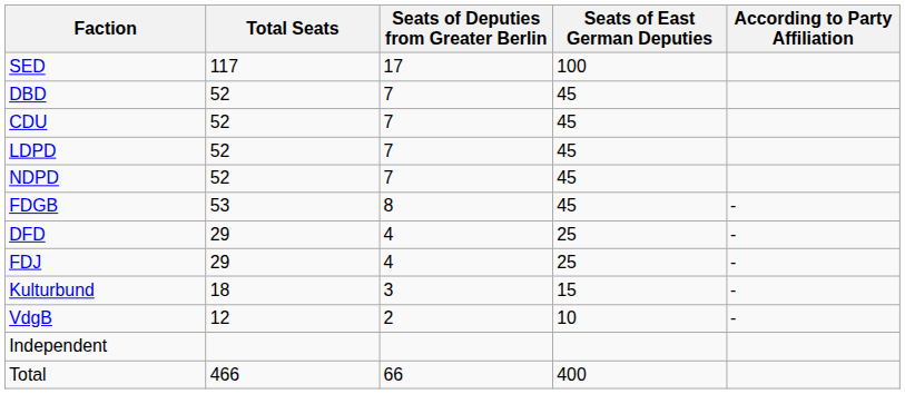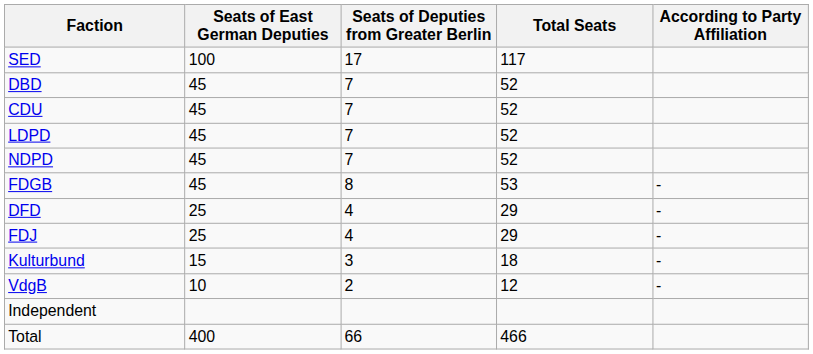columns swapped: Seats of East German Deputies <-> Total Seats
